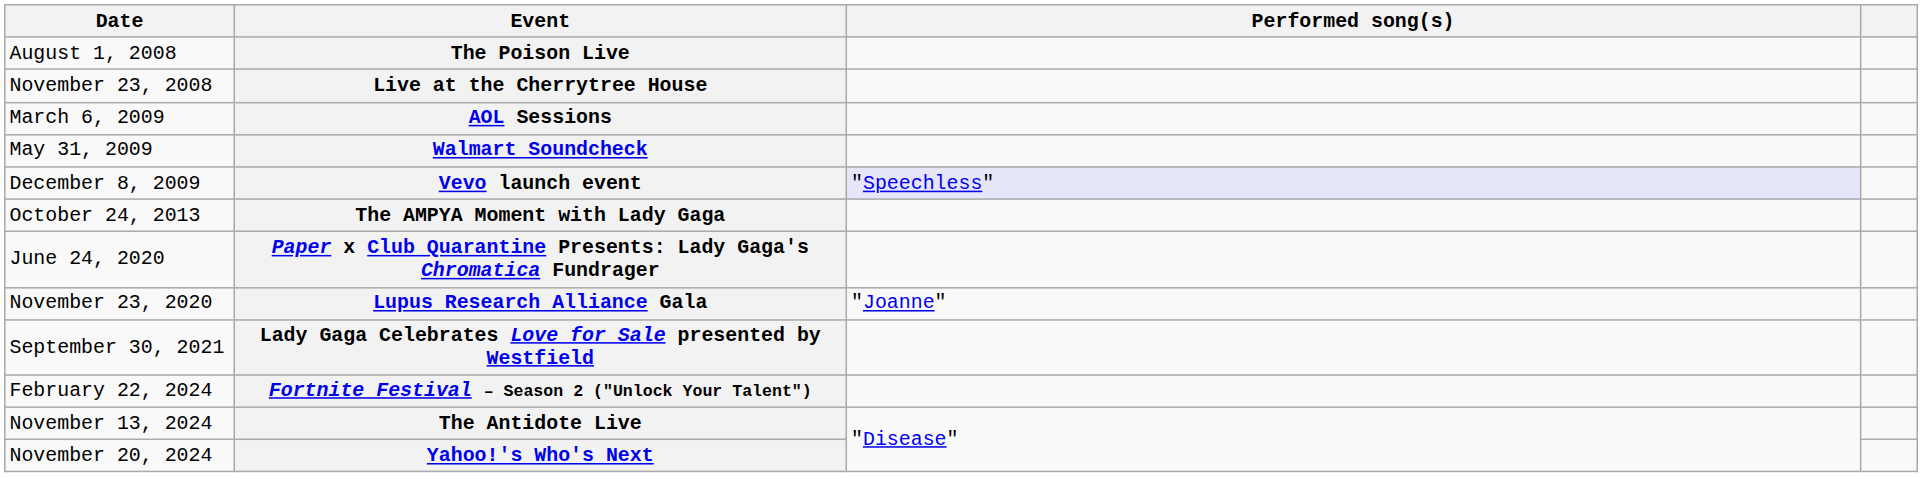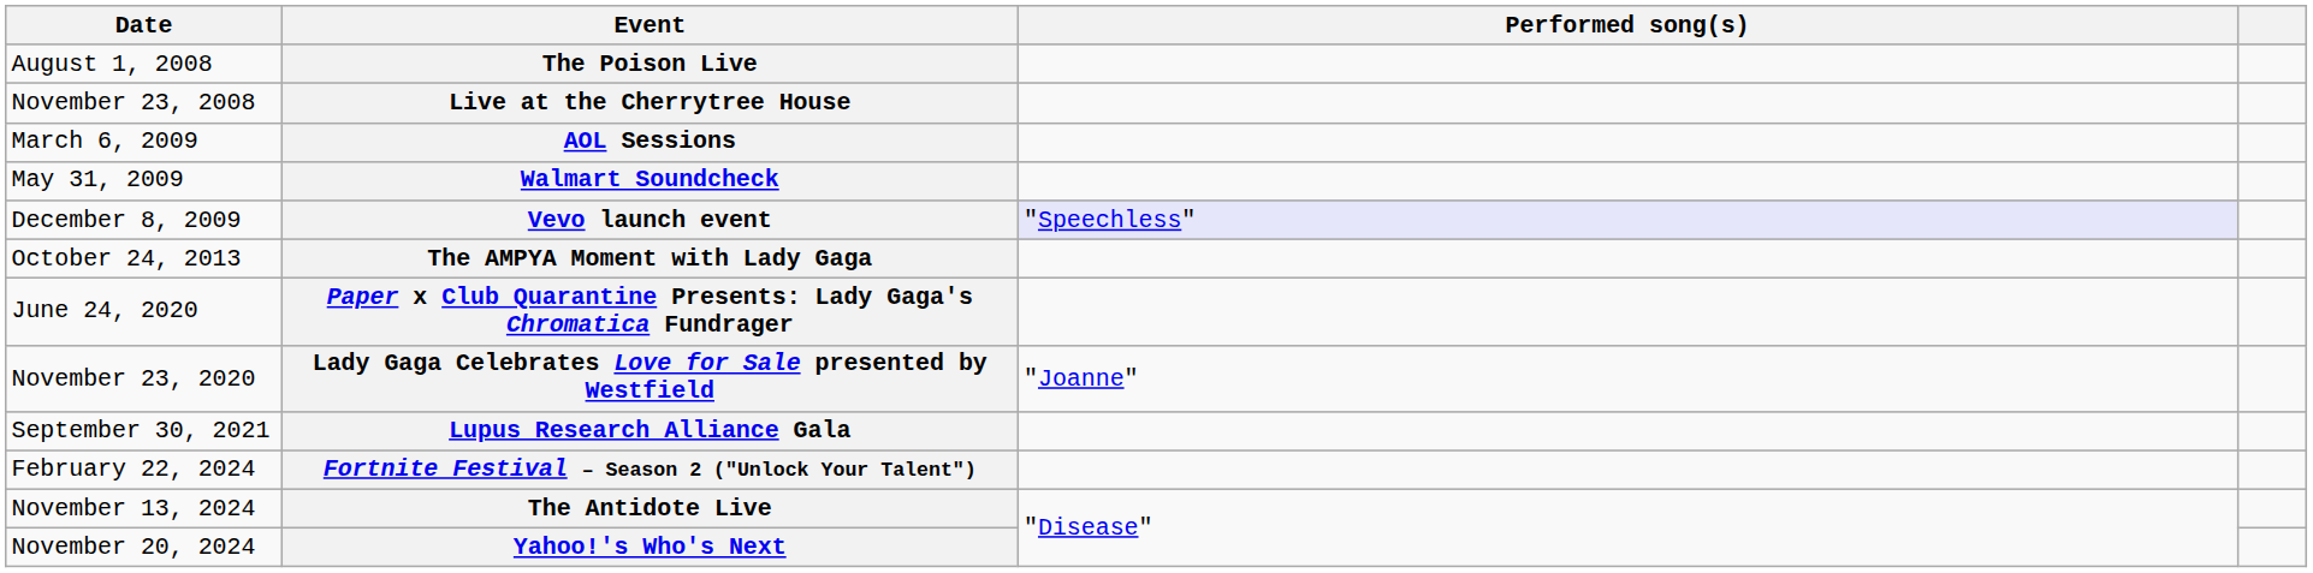November 23, 2020 | Event: Lupus Research Alliance Gala -> Lady Gaga Celebrates Love for Sale presented by Westfield
September 30, 2021 | Event: Lady Gaga Celebrates Love for Sale presented by Westfield -> Lupus Research Alliance Gala
